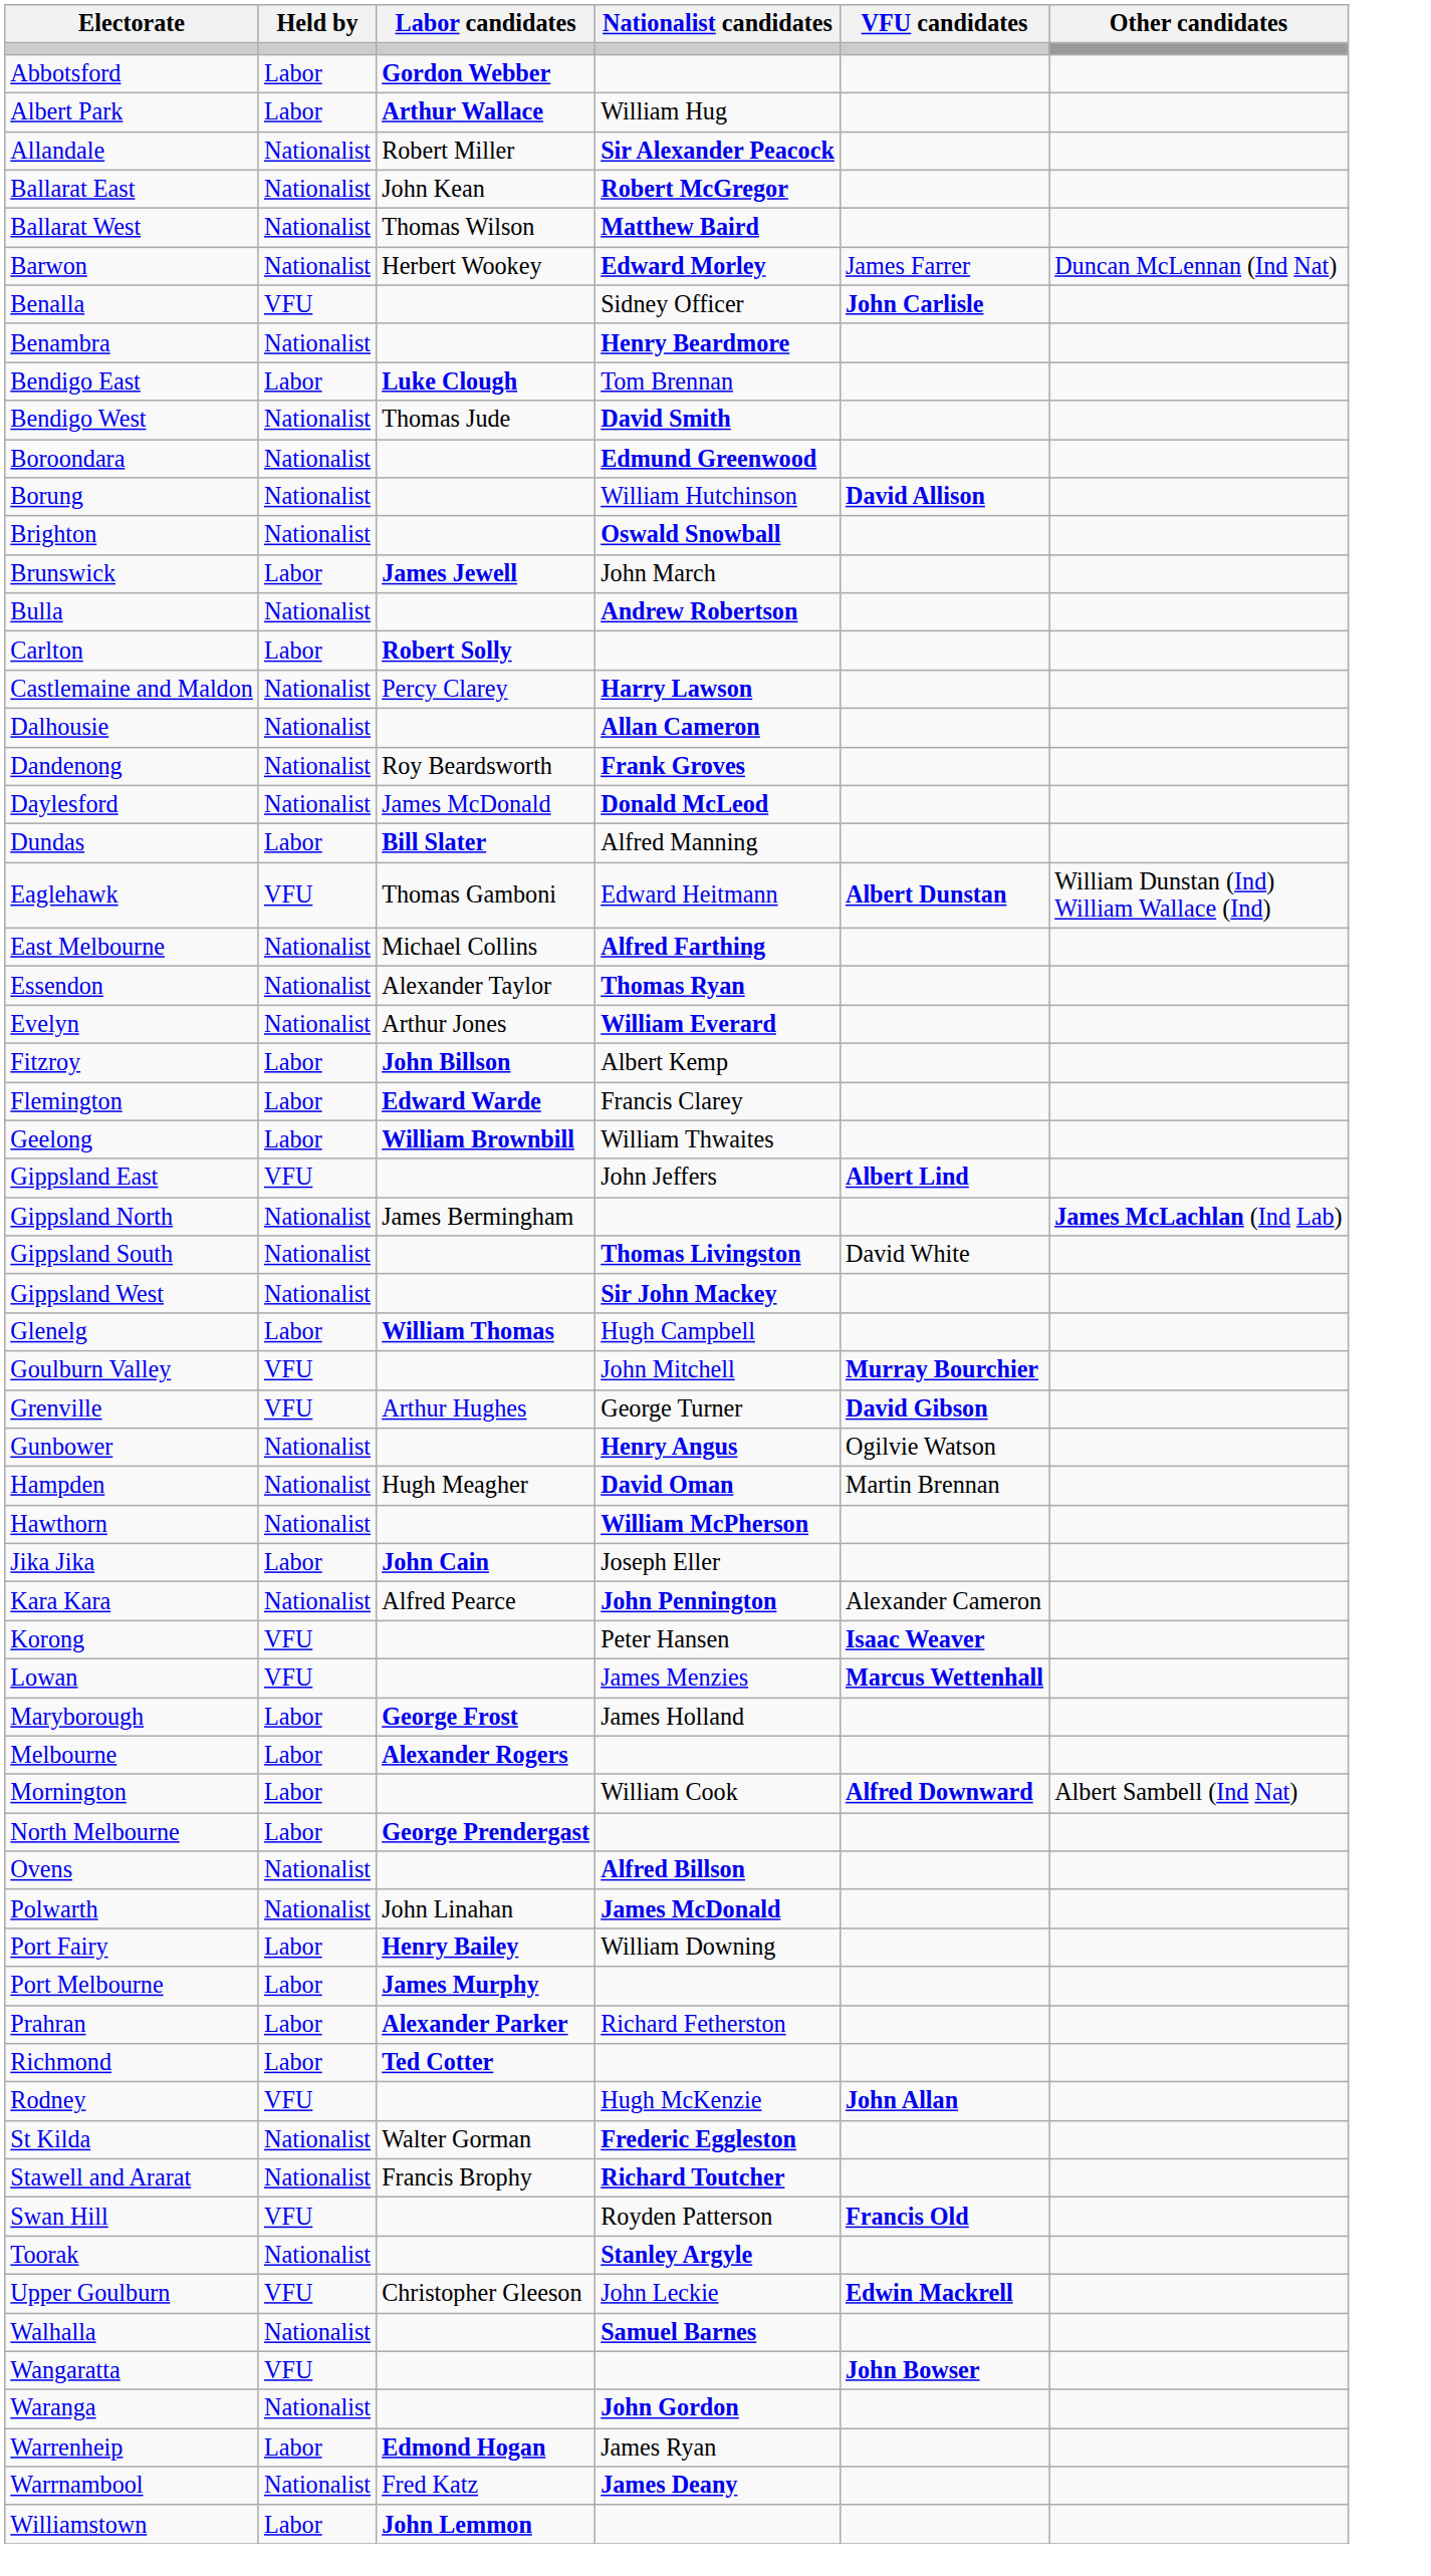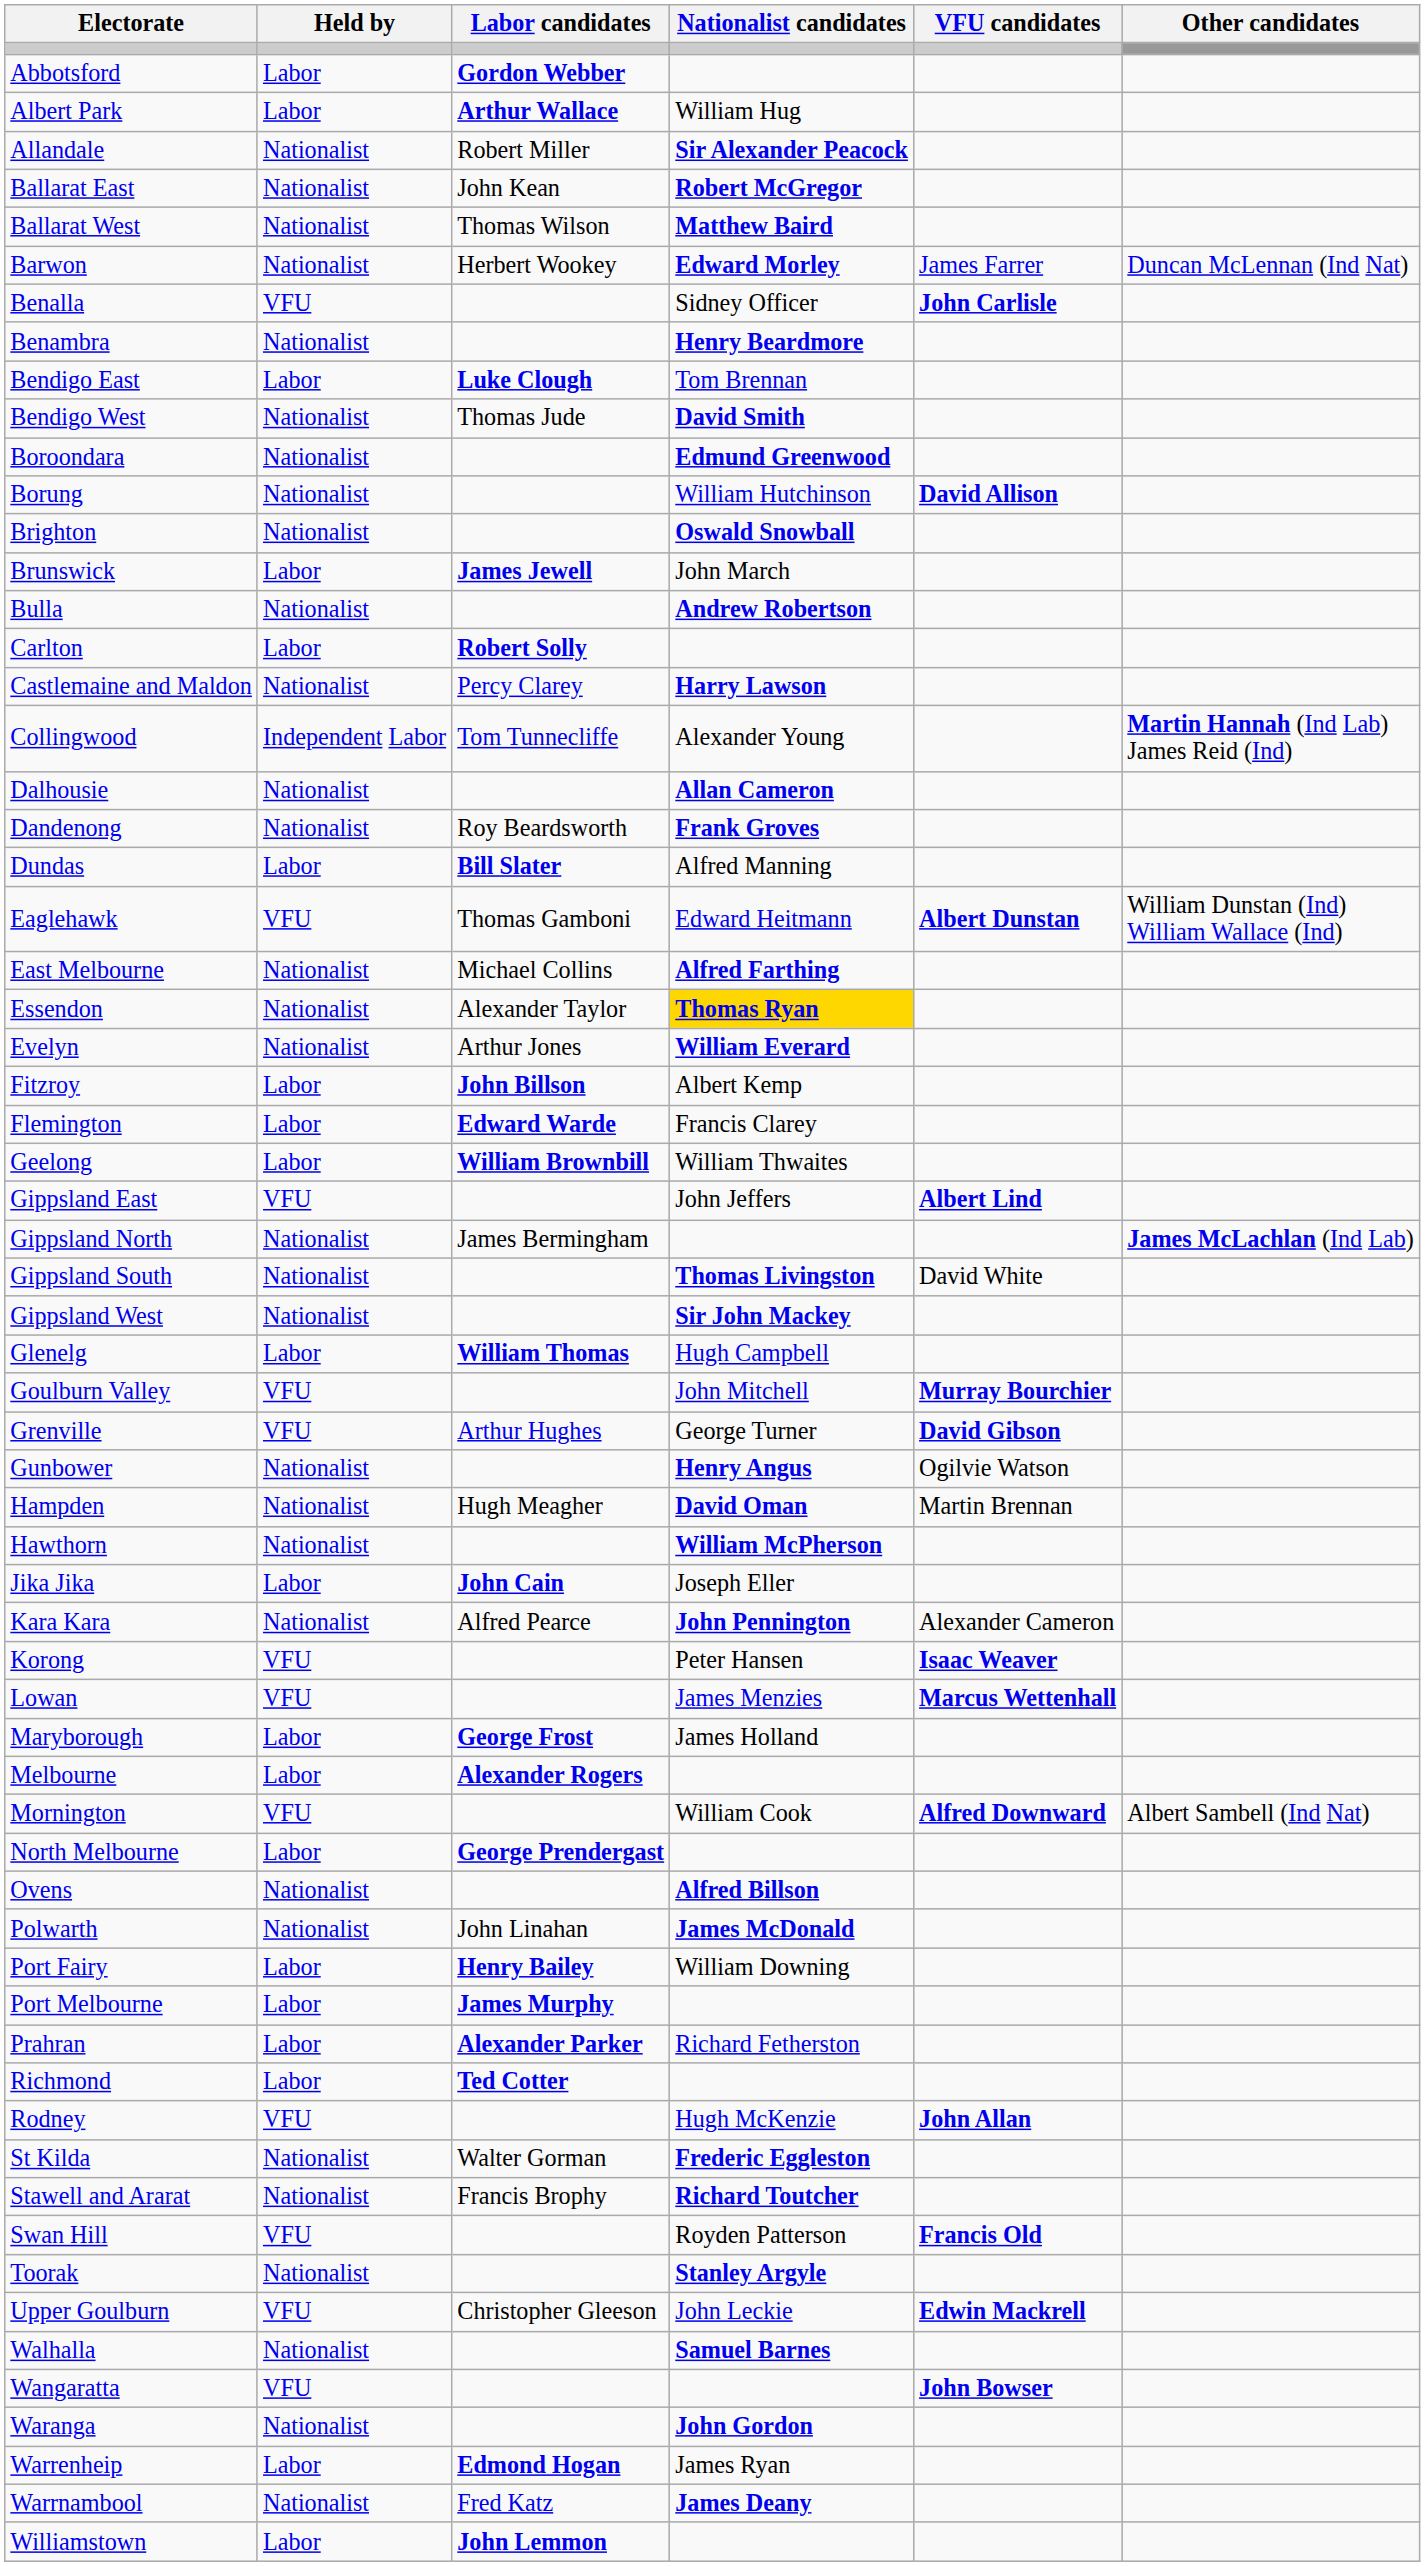+ row: Collingwood | Independent Labor | Tom Tunnecliffe | Alexander Young | Martin Hannah (Ind Lab) James Reid (Ind)
- row: Daylesford | Nationalist | James McDonald | Donald McLeod
Essendon | Nationalist candidates: no background -> gold background
Mornington | Held by: Labor -> VFU
